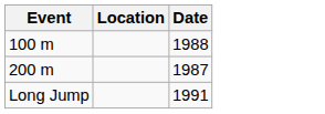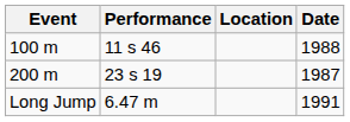+ column: Performance | 11 s 46 | 23 s 19 | 6.47 m
